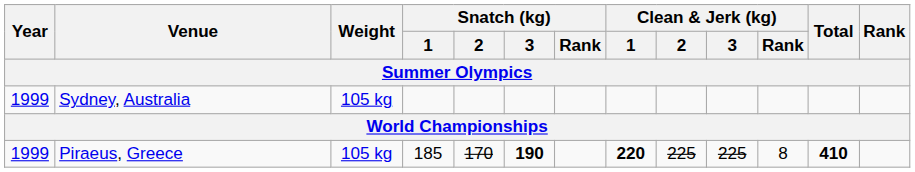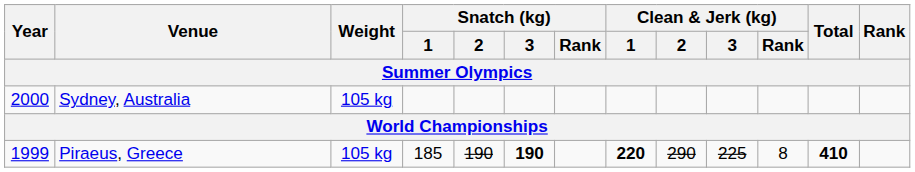Sydney, Australia | Year: 1999 -> 2000
Piraeus, Greece | Snatch (kg) / 2: 170 -> 190
Piraeus, Greece | Clean & Jerk (kg) / 2: 225 -> 290
